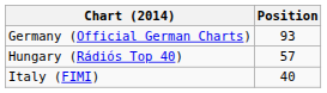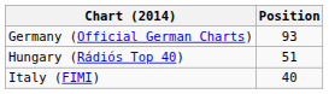Hungary (Rádiós Top 40) | Position: 57 -> 51
